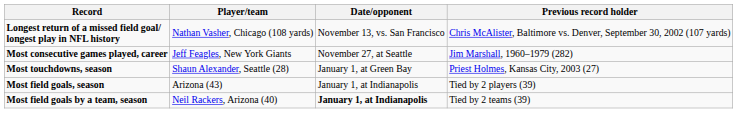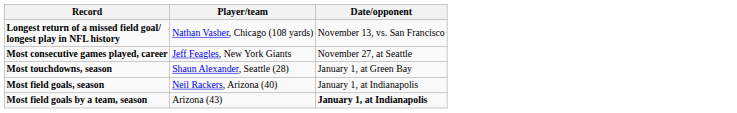- column: Previous record holder | Chris McAlister, Baltimore vs. Denver, September 30, 2002 (107 yards) | Jim Marshall, 1960–1979 (282) | Priest Holmes, Kansas City, 2003 (27) | Tied by 2 players (39) | Tied by 2 teams (39)
Most field goals, season | Player/team: Arizona (43) -> Neil Rackers, Arizona (40)
Most field goals by a team, season | Player/team: Neil Rackers, Arizona (40) -> Arizona (43)
